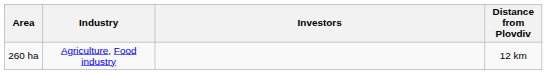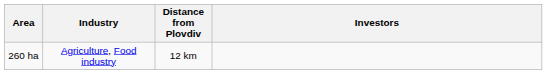columns swapped: Distance from Plovdiv <-> Investors
